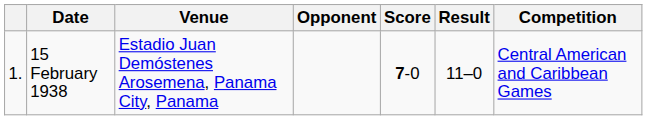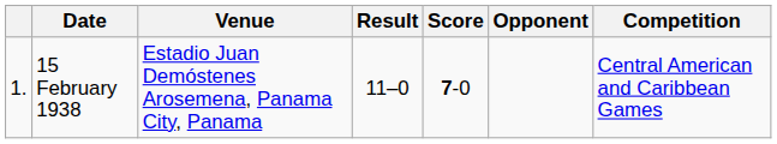columns swapped: Opponent <-> Result
